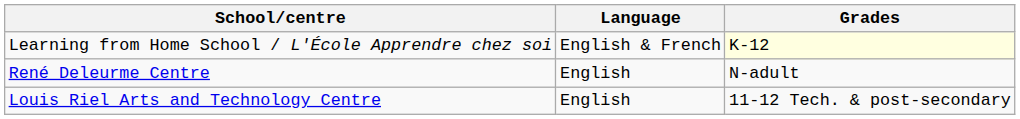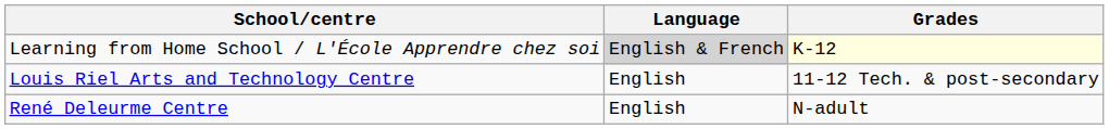Learning from Home School / L'École Apprendre chez soi | Language: no background -> lightgrey background
rows swapped: Louis Riel Arts and Technology Centre <-> René Deleurme Centre
